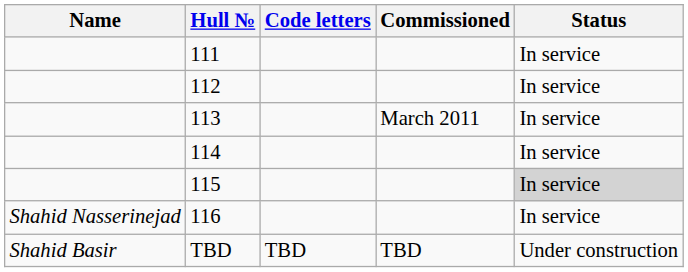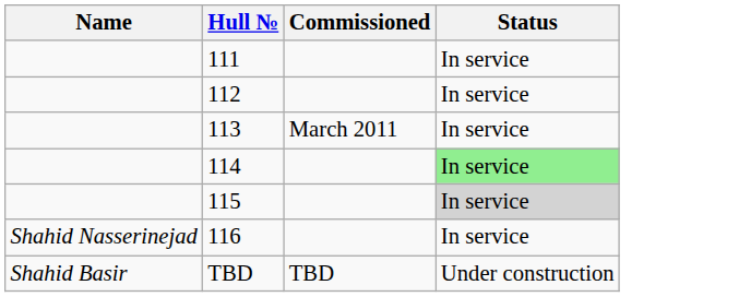- column: Code letters | TBD
114 | Status: no background -> lightgreen background
